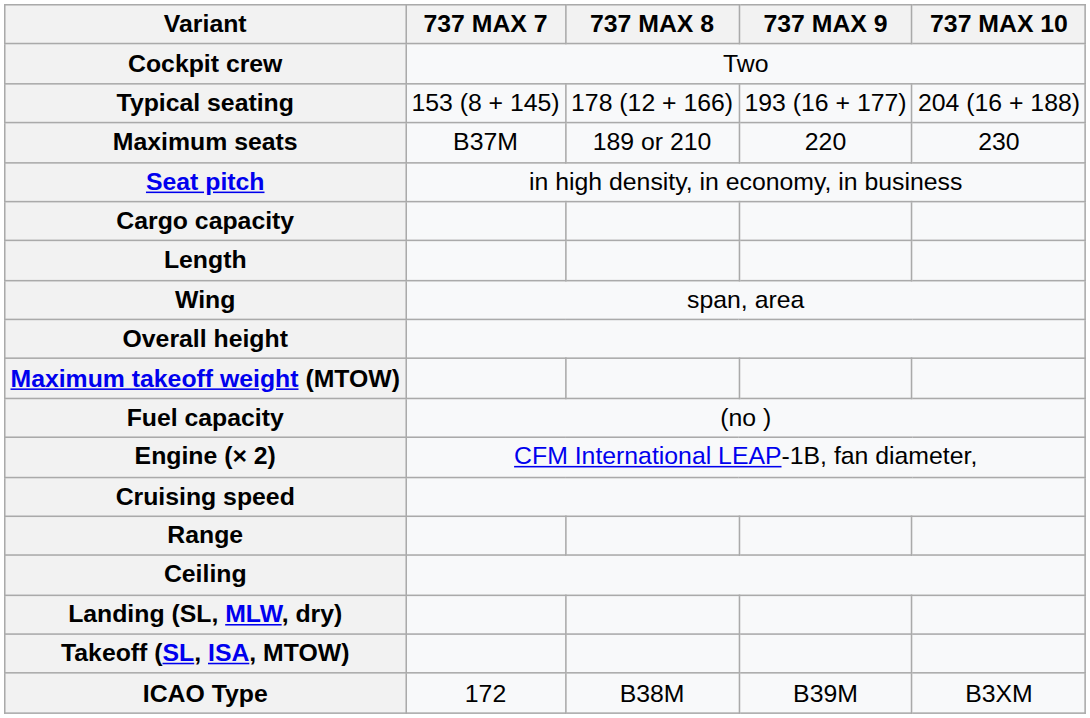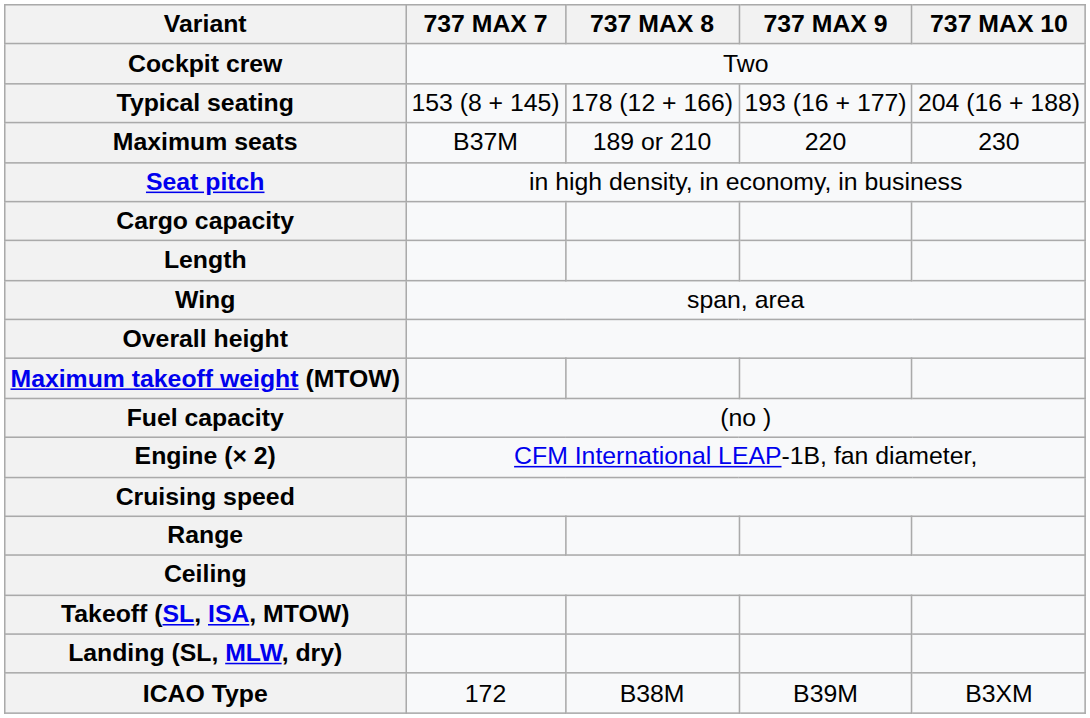rows swapped: Takeoff (SL, ISA, MTOW) <-> Landing (SL, MLW, dry)
